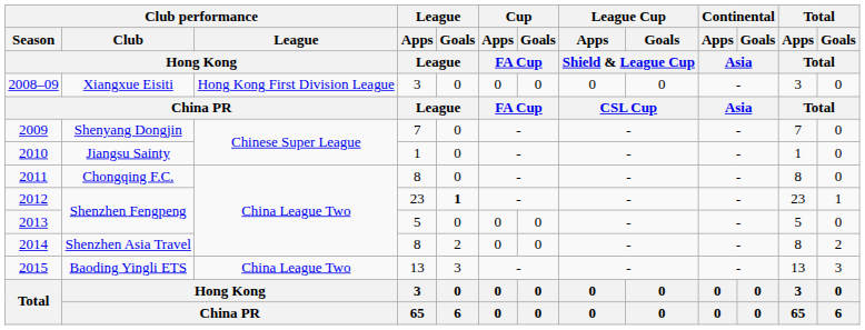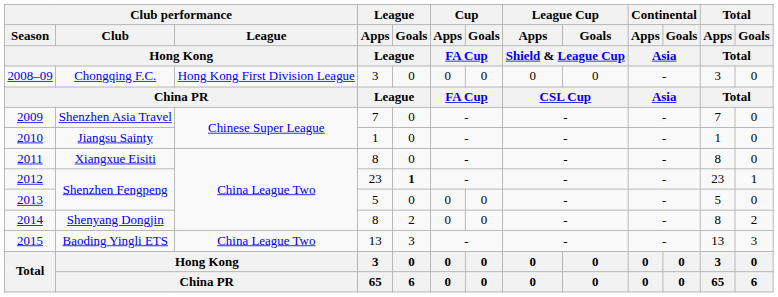2008–09 | Club performance / Club / Hong Kong: Xiangxue Eisiti -> Chongqing F.C.
2009 | Club performance / Club / Hong Kong: Shenyang Dongjin -> Shenzhen Asia Travel
2011 | Club performance / Club / Hong Kong: Chongqing F.C. -> Xiangxue Eisiti
2014 | Club performance / Club / Hong Kong: Shenzhen Asia Travel -> Shenyang Dongjin
